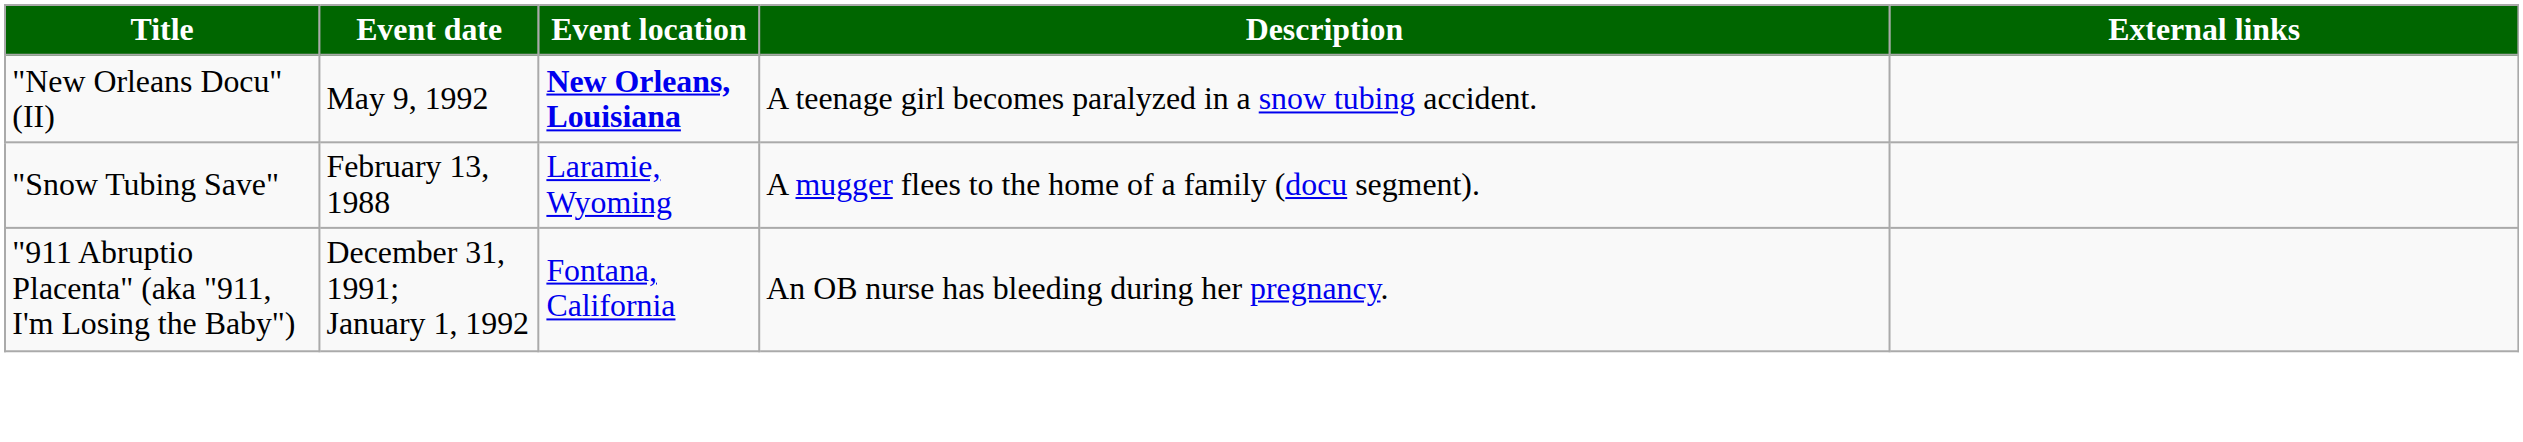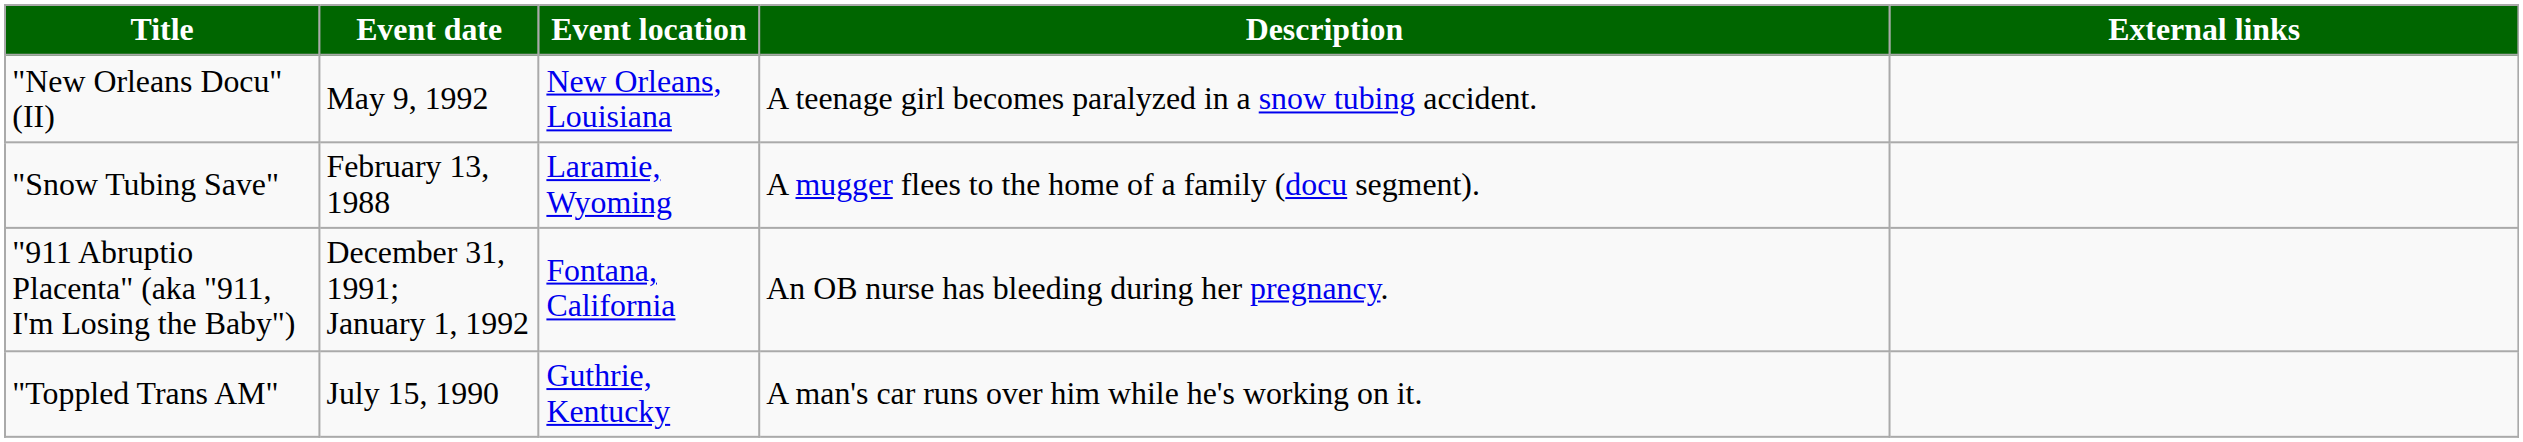"New Orleans Docu" (II) | Event location: bold -> normal
+ row: "Toppled Trans AM" | July 15, 1990 | Guthrie, Kentucky | A man's car runs over him while he's working on it.
